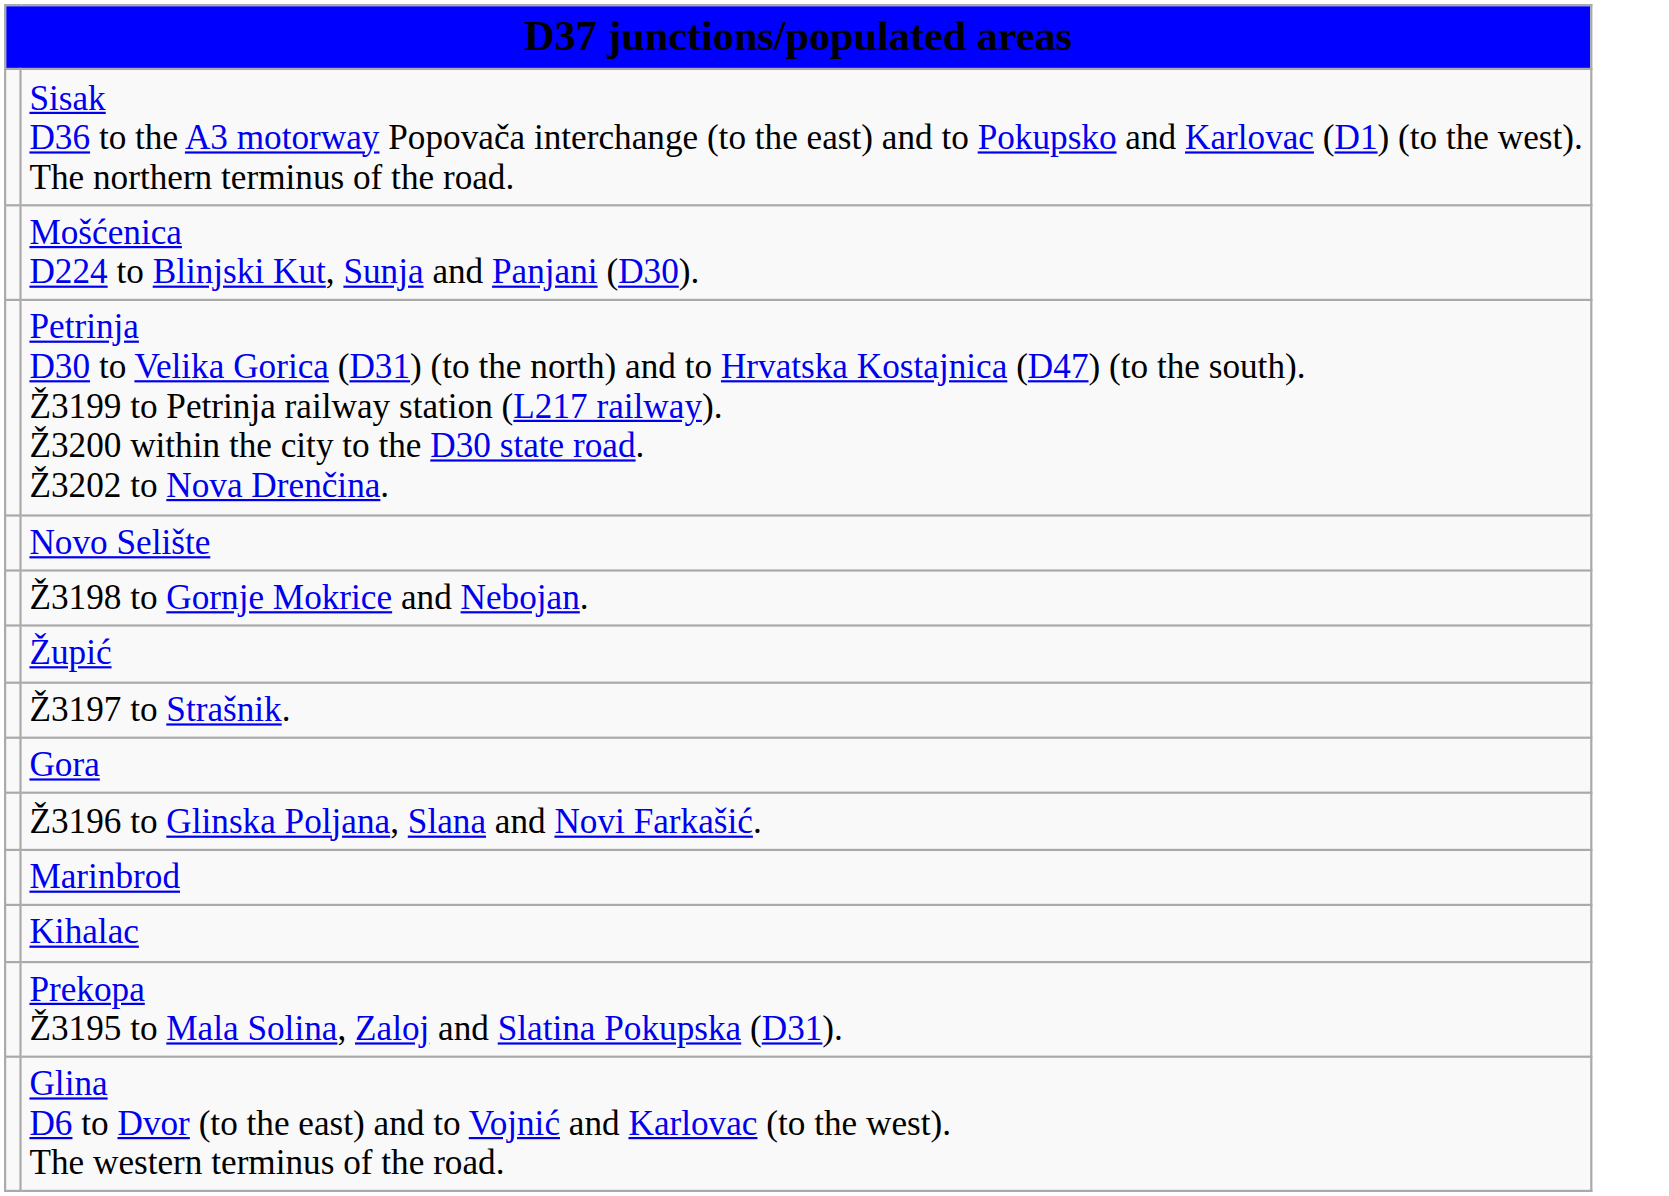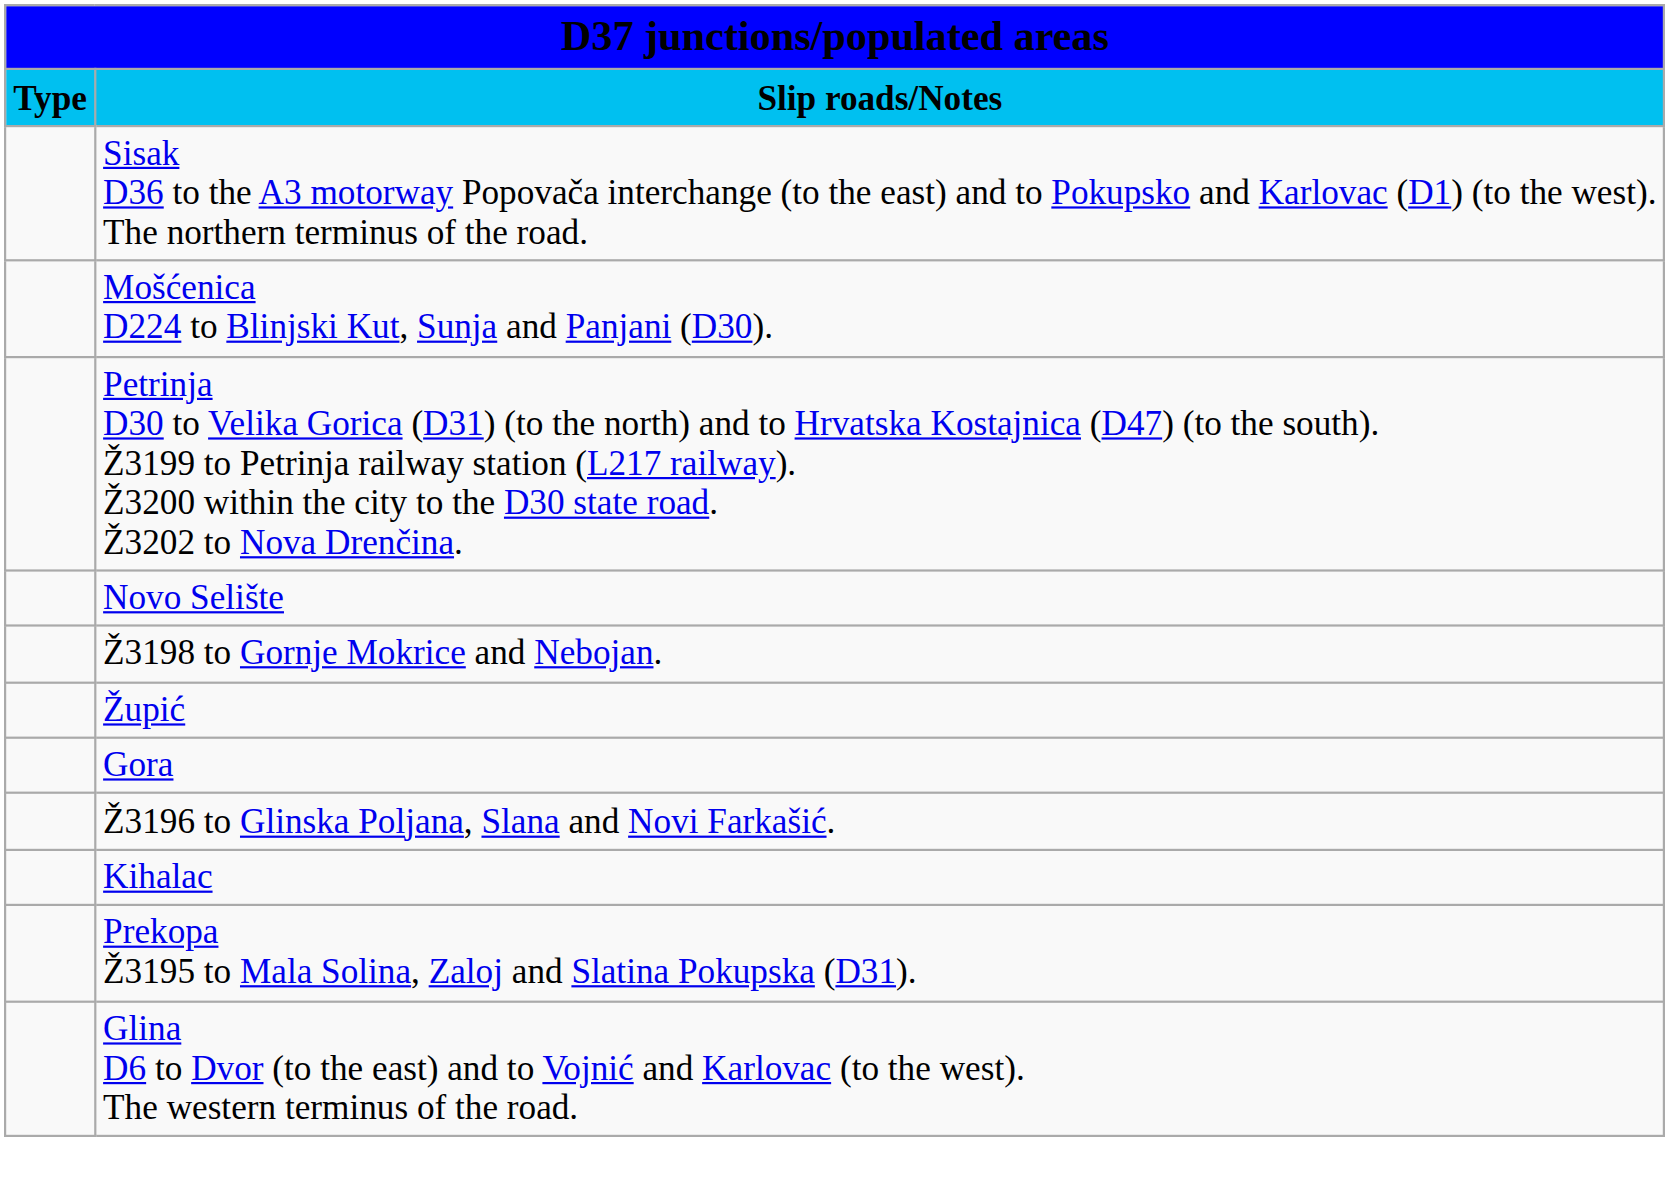+ row: Type | Slip roads/Notes
- row: Ž3197 to Strašnik.
- row: Marinbrod
